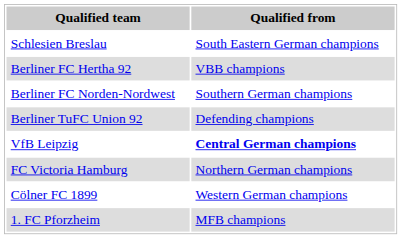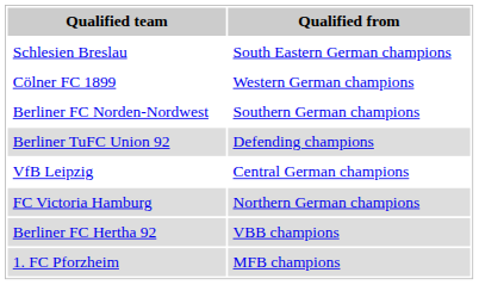rows swapped: Berliner FC Hertha 92 <-> Cölner FC 1899
VfB Leipzig | Qualified from: bold -> normal
